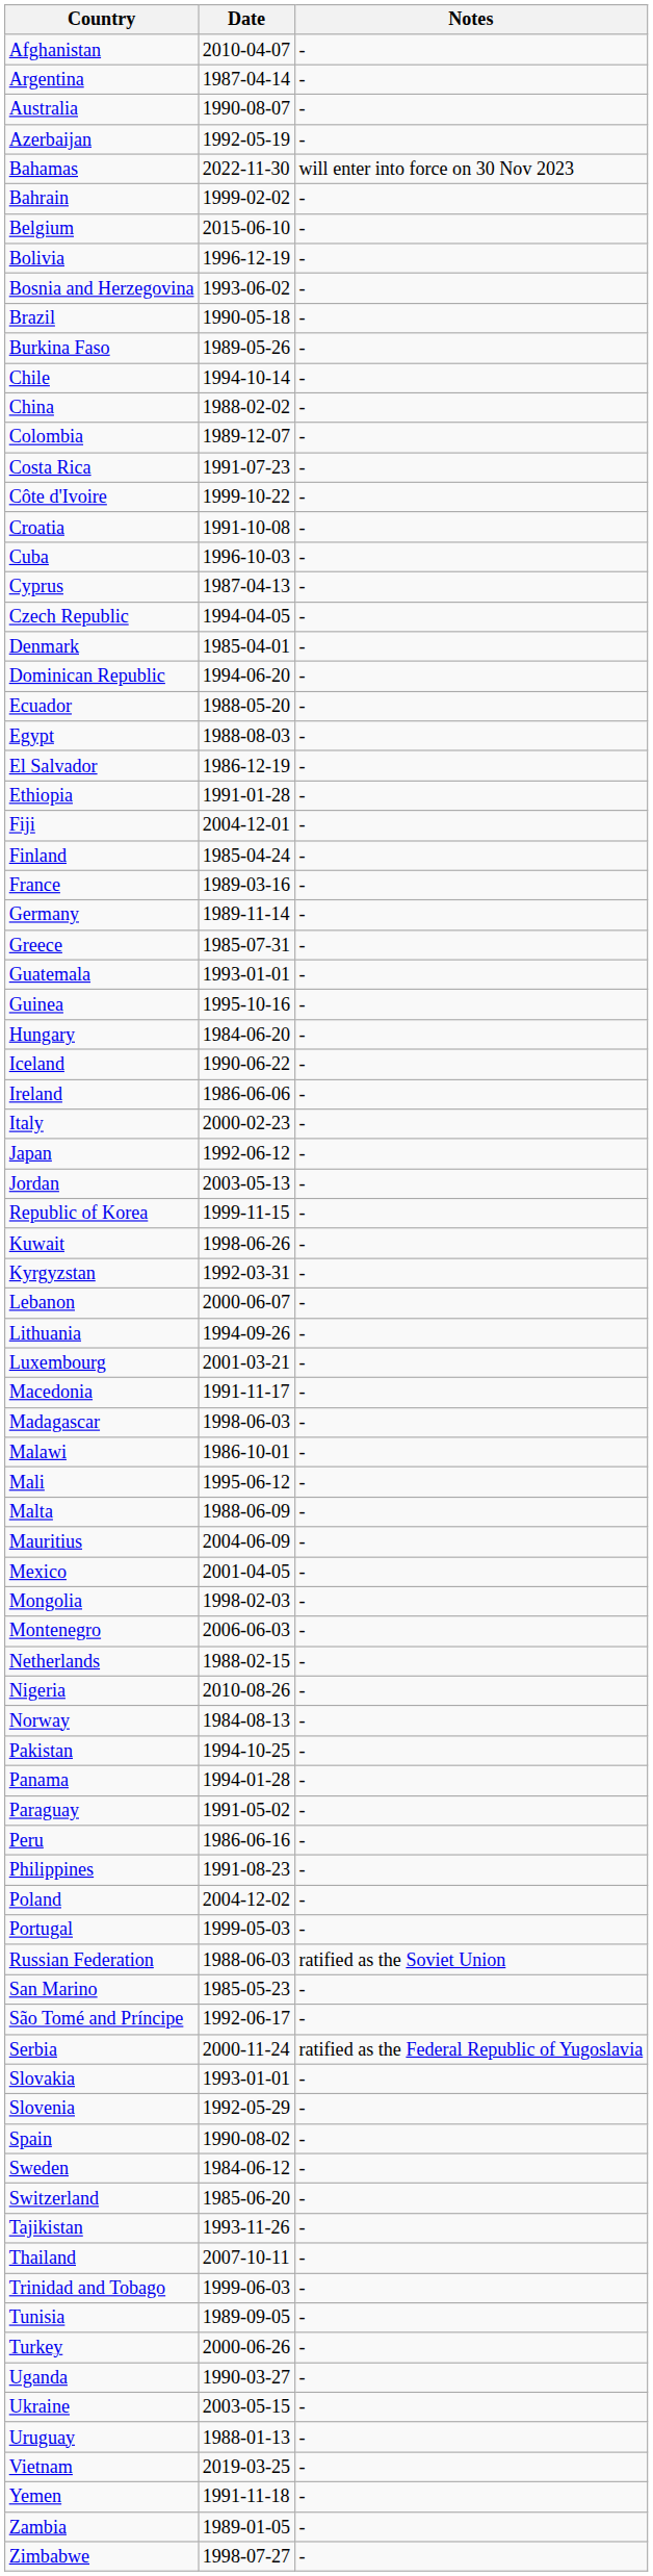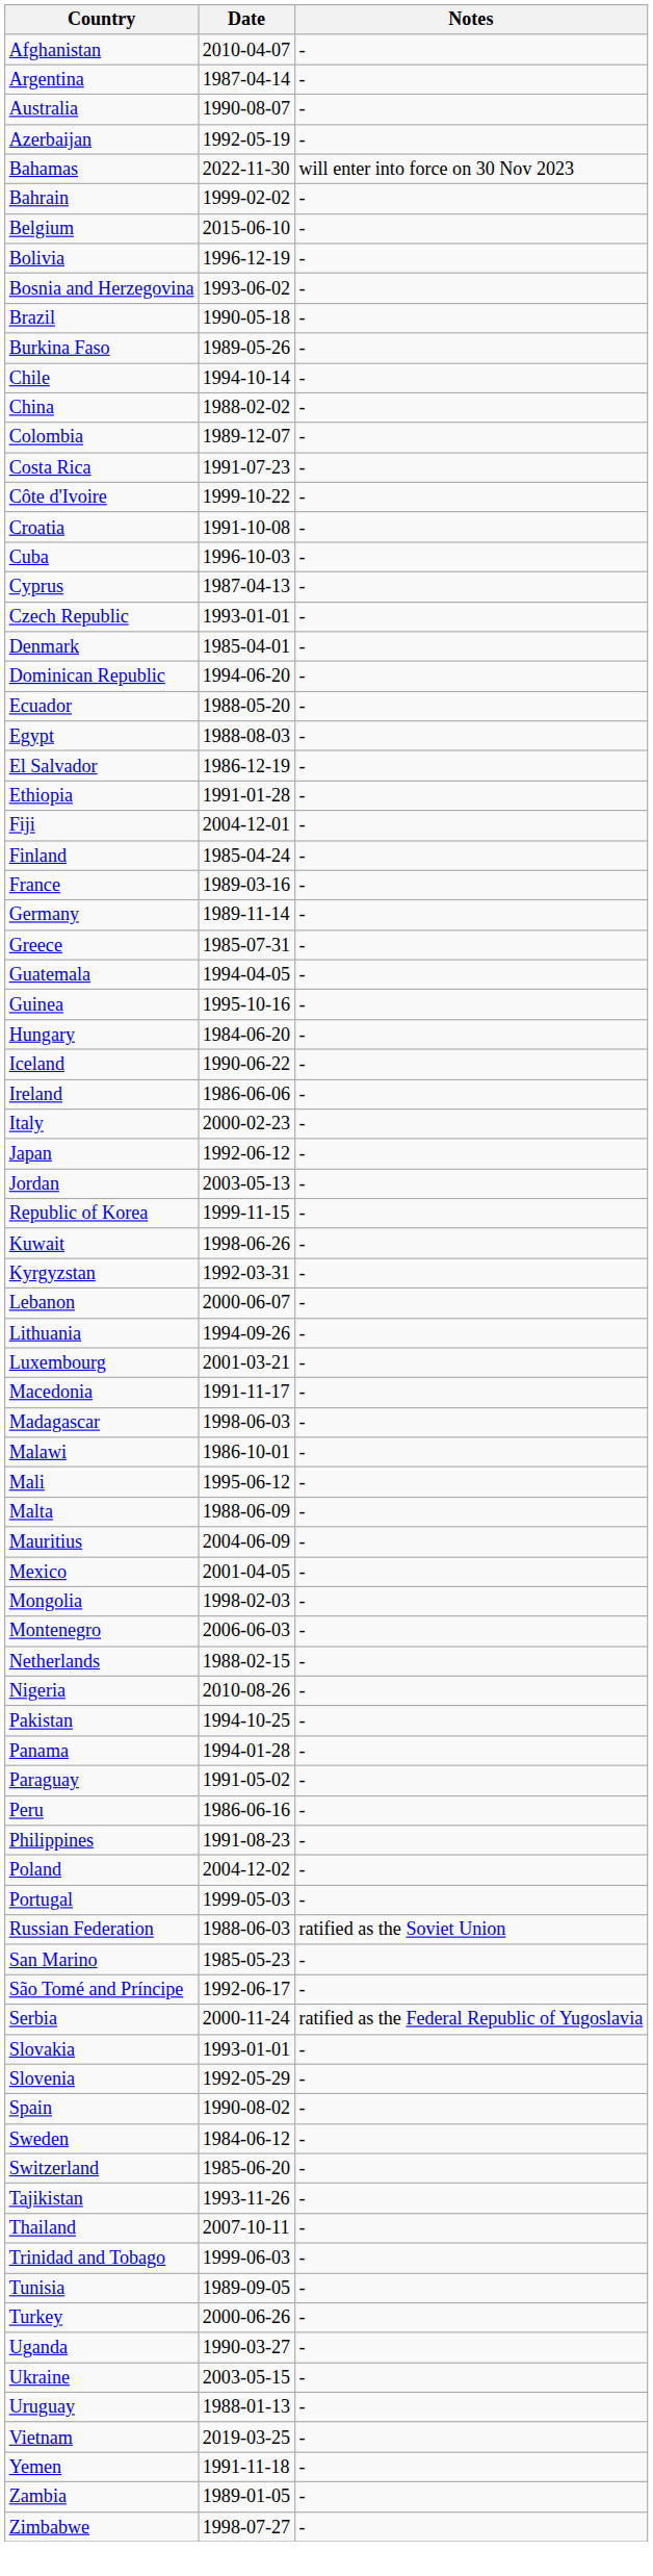Czech Republic | Date: 1994-04-05 -> 1993-01-01
Guatemala | Date: 1993-01-01 -> 1994-04-05
- row: Norway | 1984-08-13 | -
